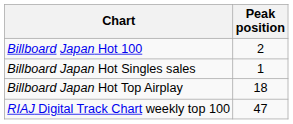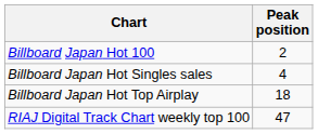Billboard Japan Hot Singles sales | Peak position: 1 -> 4
